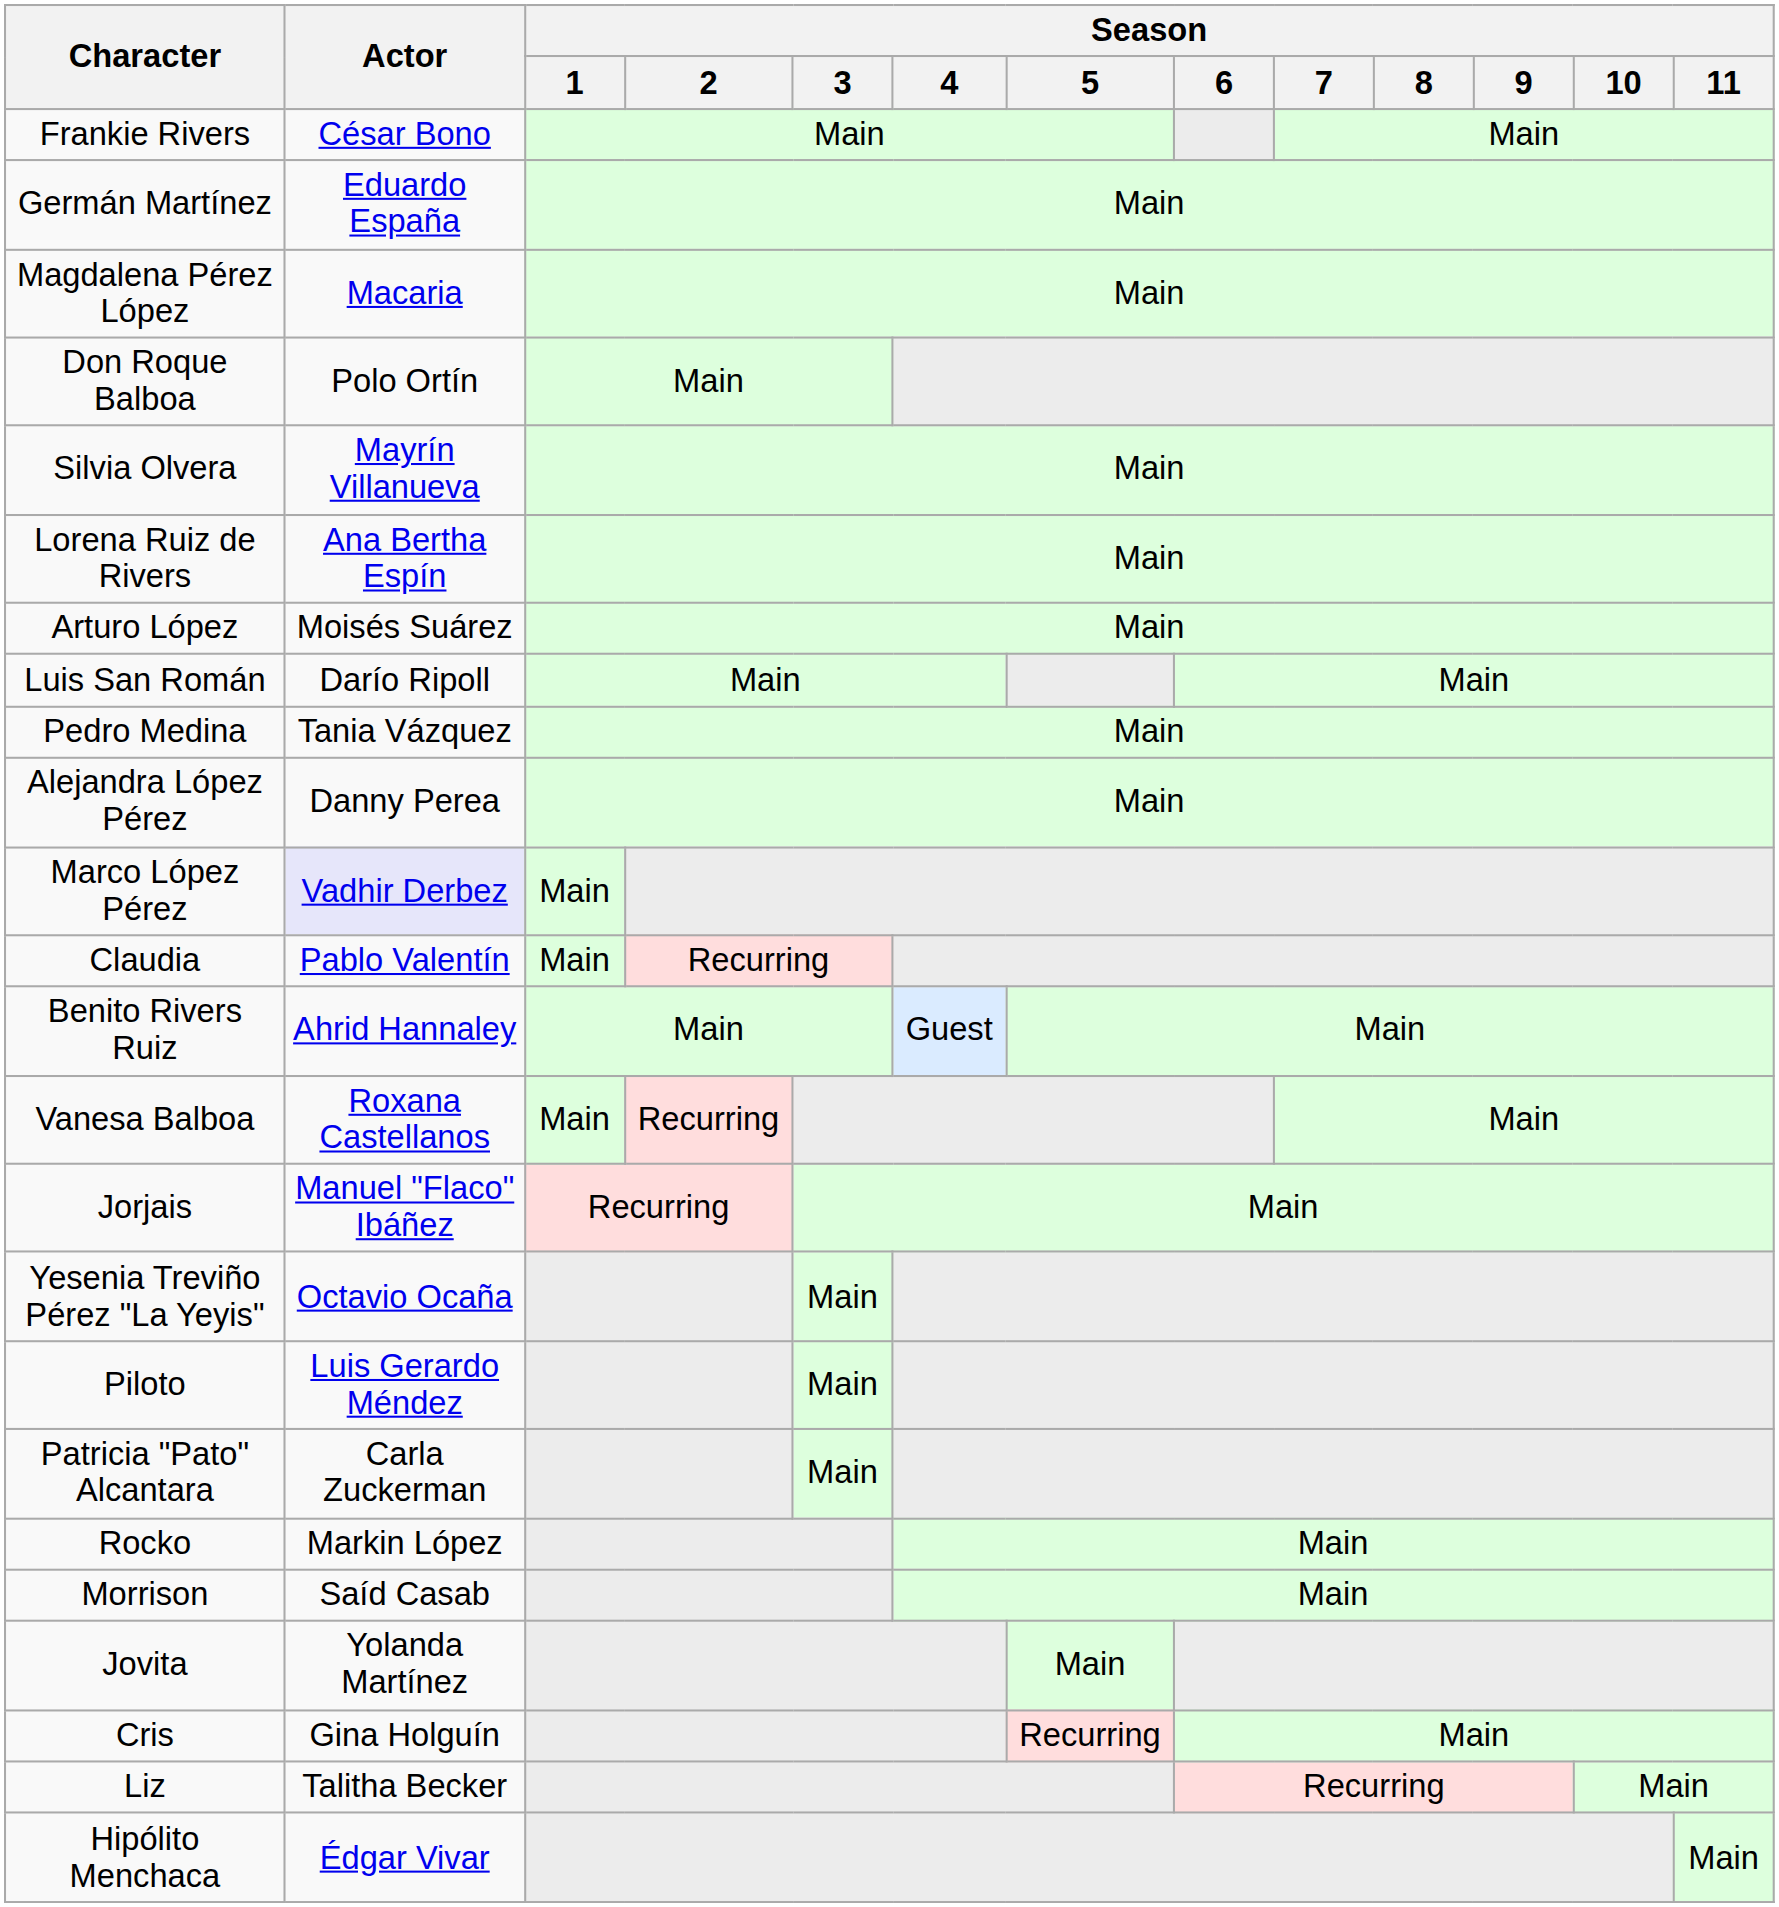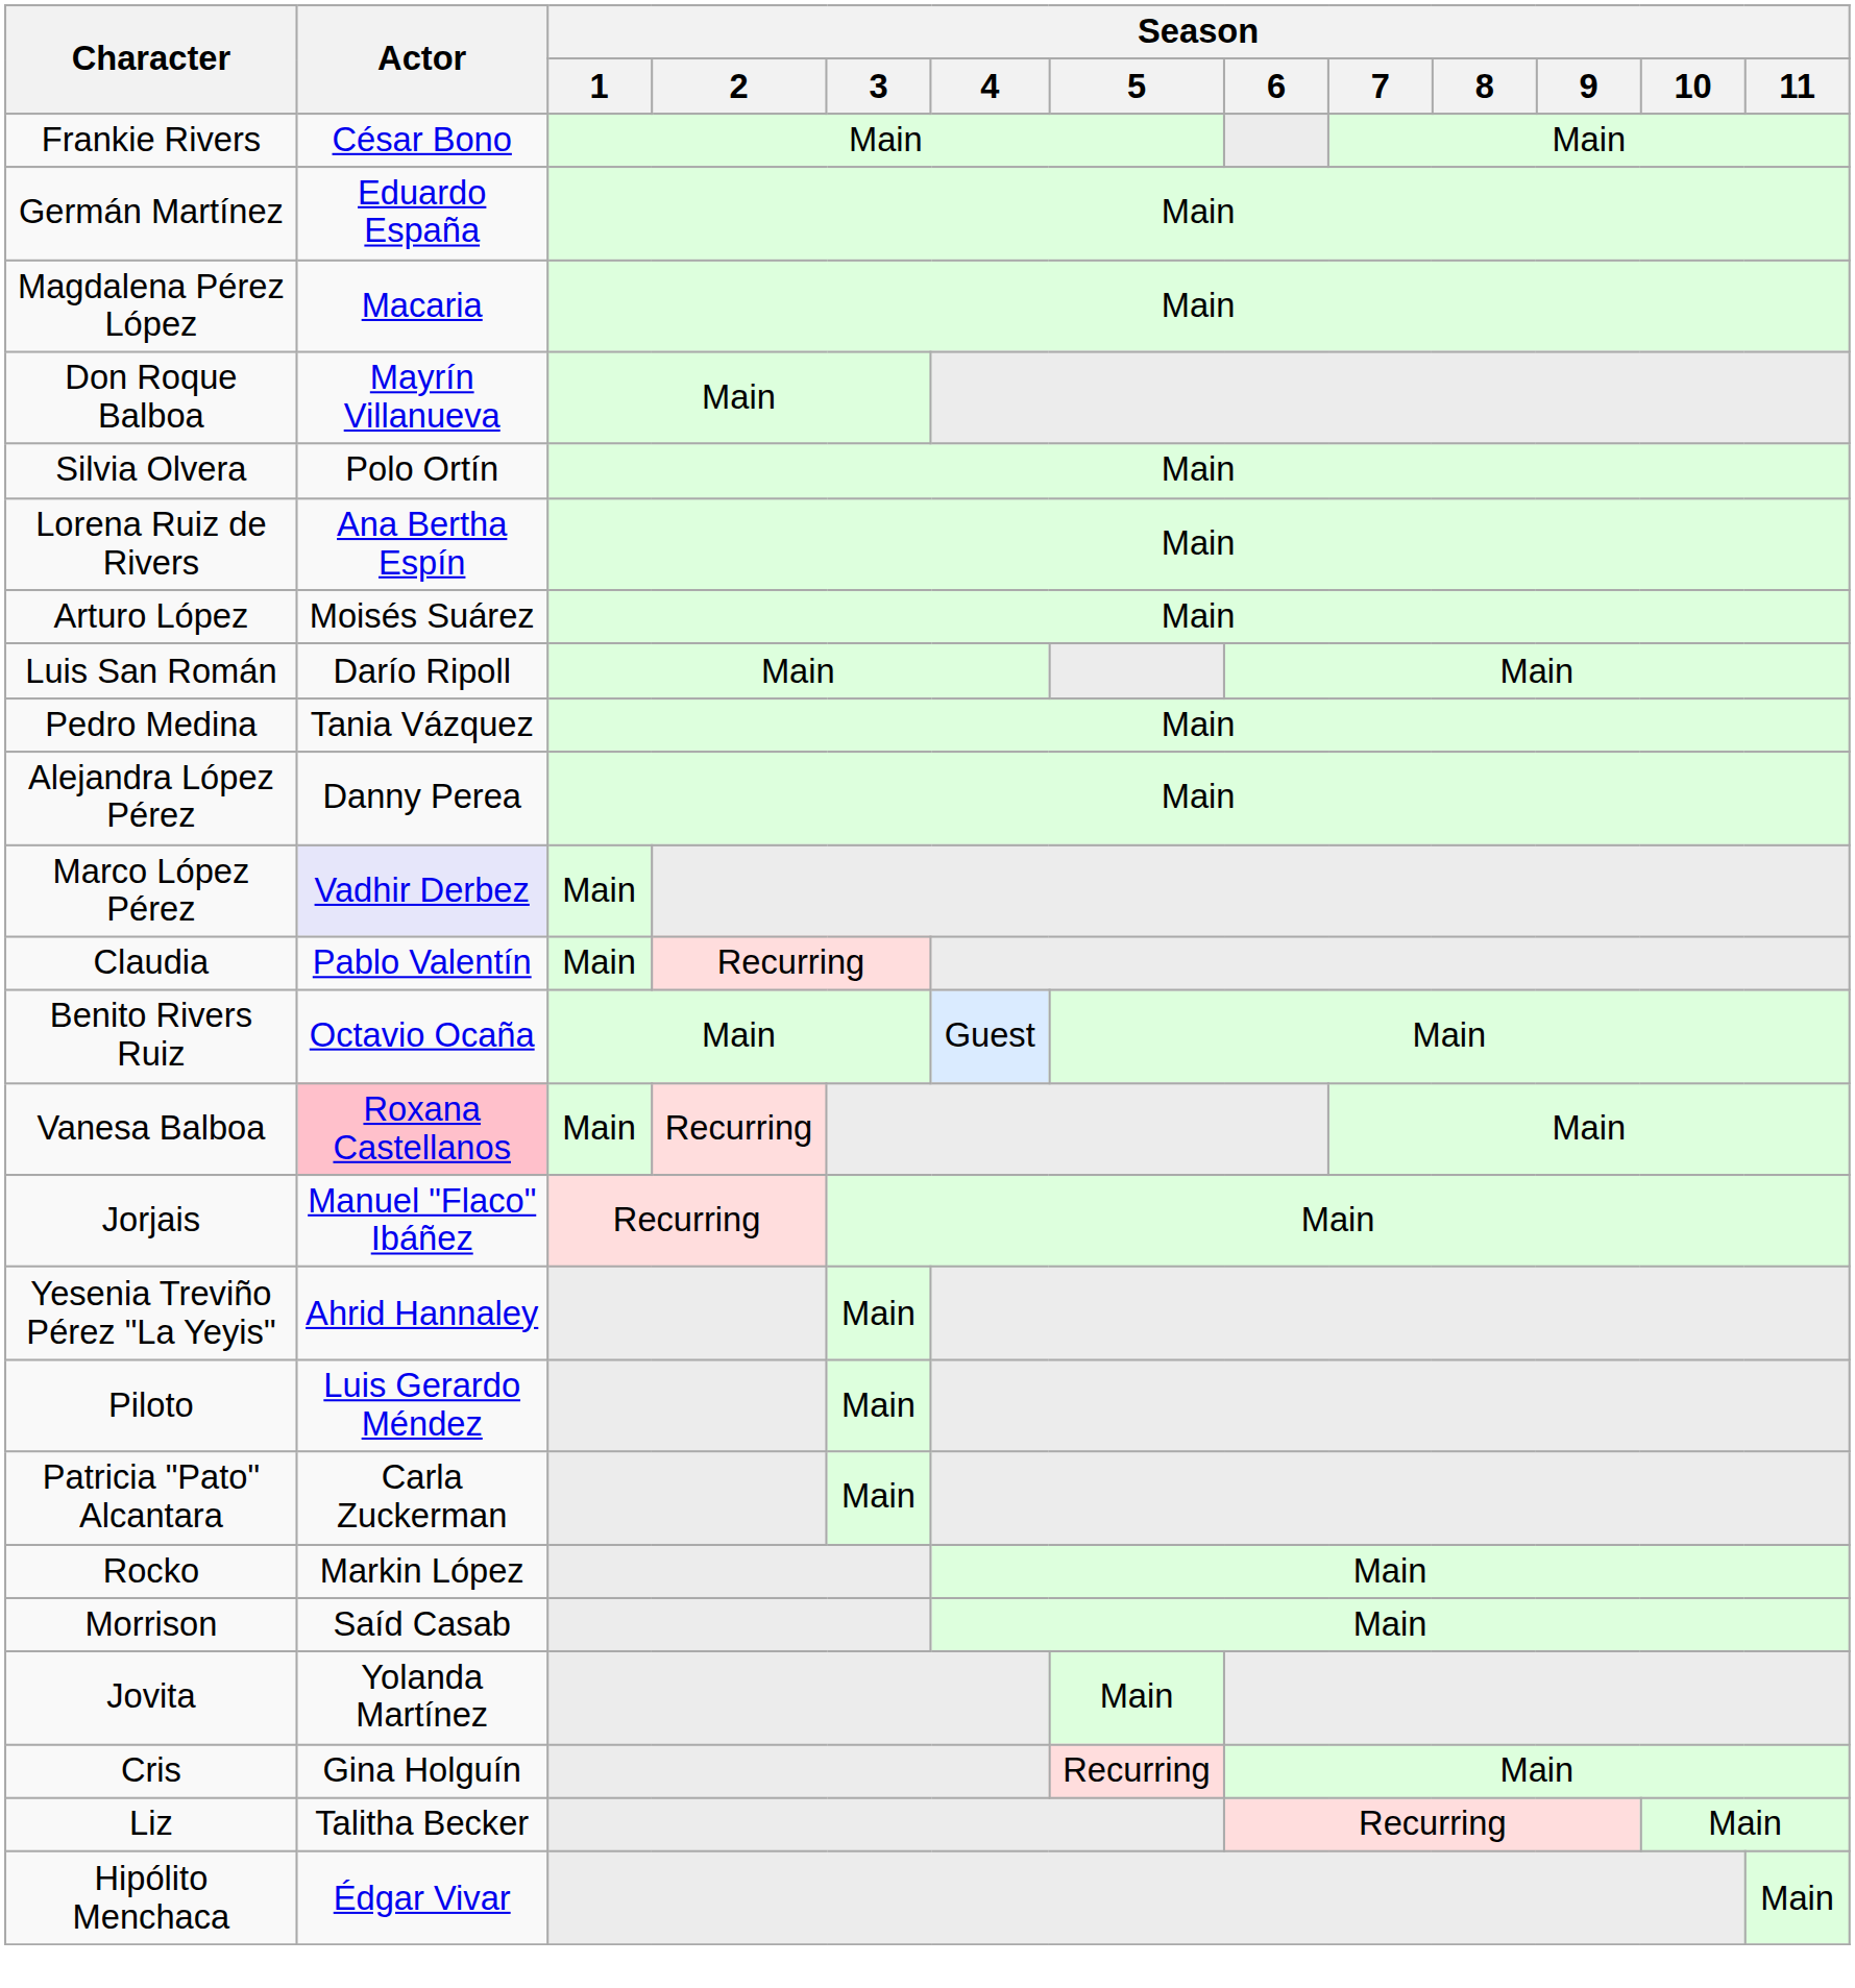Don Roque Balboa | Actor: Polo Ortín -> Mayrín Villanueva
Silvia Olvera | Actor: Mayrín Villanueva -> Polo Ortín
Benito Rivers Ruiz | Actor: Ahrid Hannaley -> Octavio Ocaña
Vanesa Balboa | Actor: no background -> pink background
Yesenia Treviño Pérez "La Yeyis" | Actor: Octavio Ocaña -> Ahrid Hannaley
